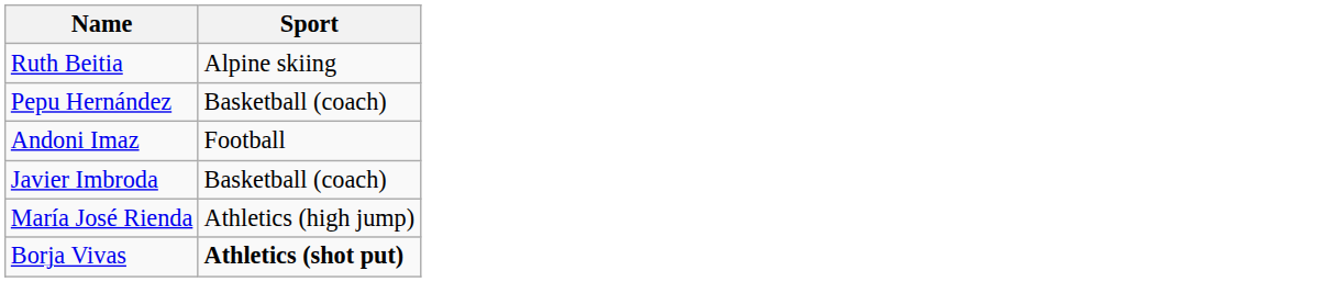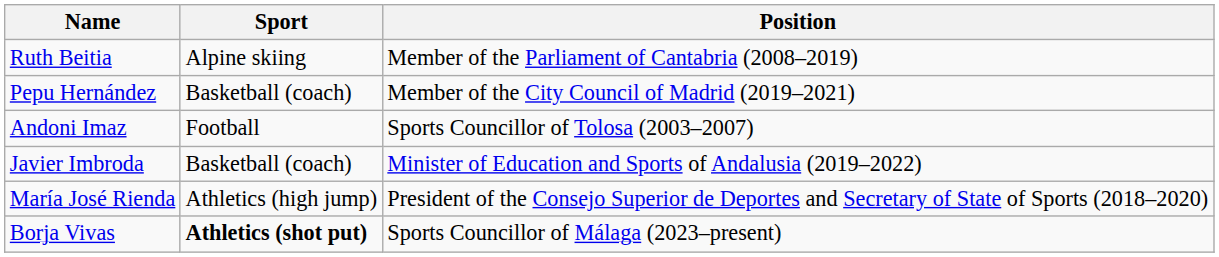+ column: Position | Member of the Parliament of Cantabria (2008–2019) | Member of the City Council of Madrid (2019–2021) | Sports Councillor of Tolosa (2003–2007) | Minister of Education and Sports of Andalusia (2019–2022) | President of the Consejo Superior de Deportes and Secretary of State of Sports (2018–2020) | Sports Councillor of Málaga (2023–present)
